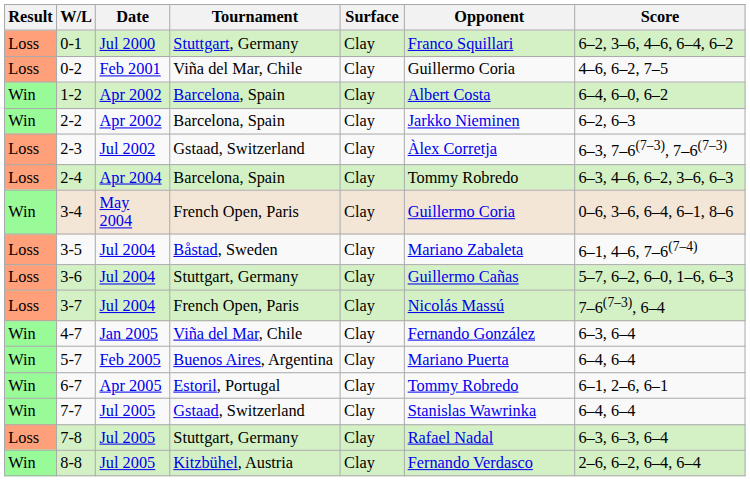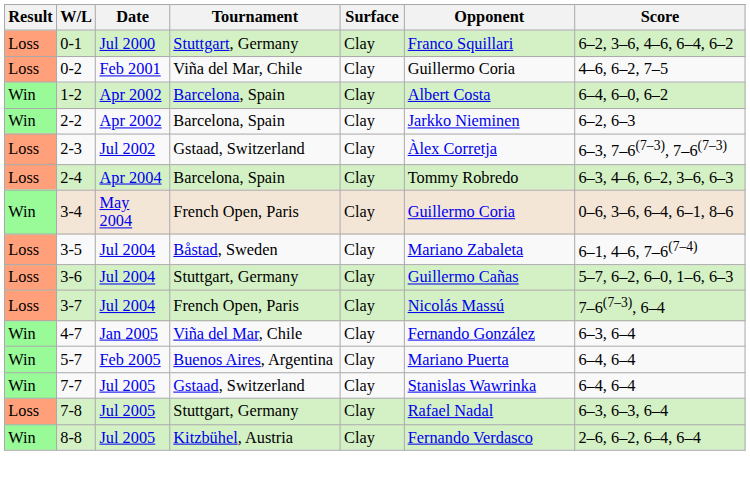- row: Win | 6-7 | Apr 2005 | Estoril, Portugal | Clay | Tommy Robredo | 6–1, 2–6, 6–1
